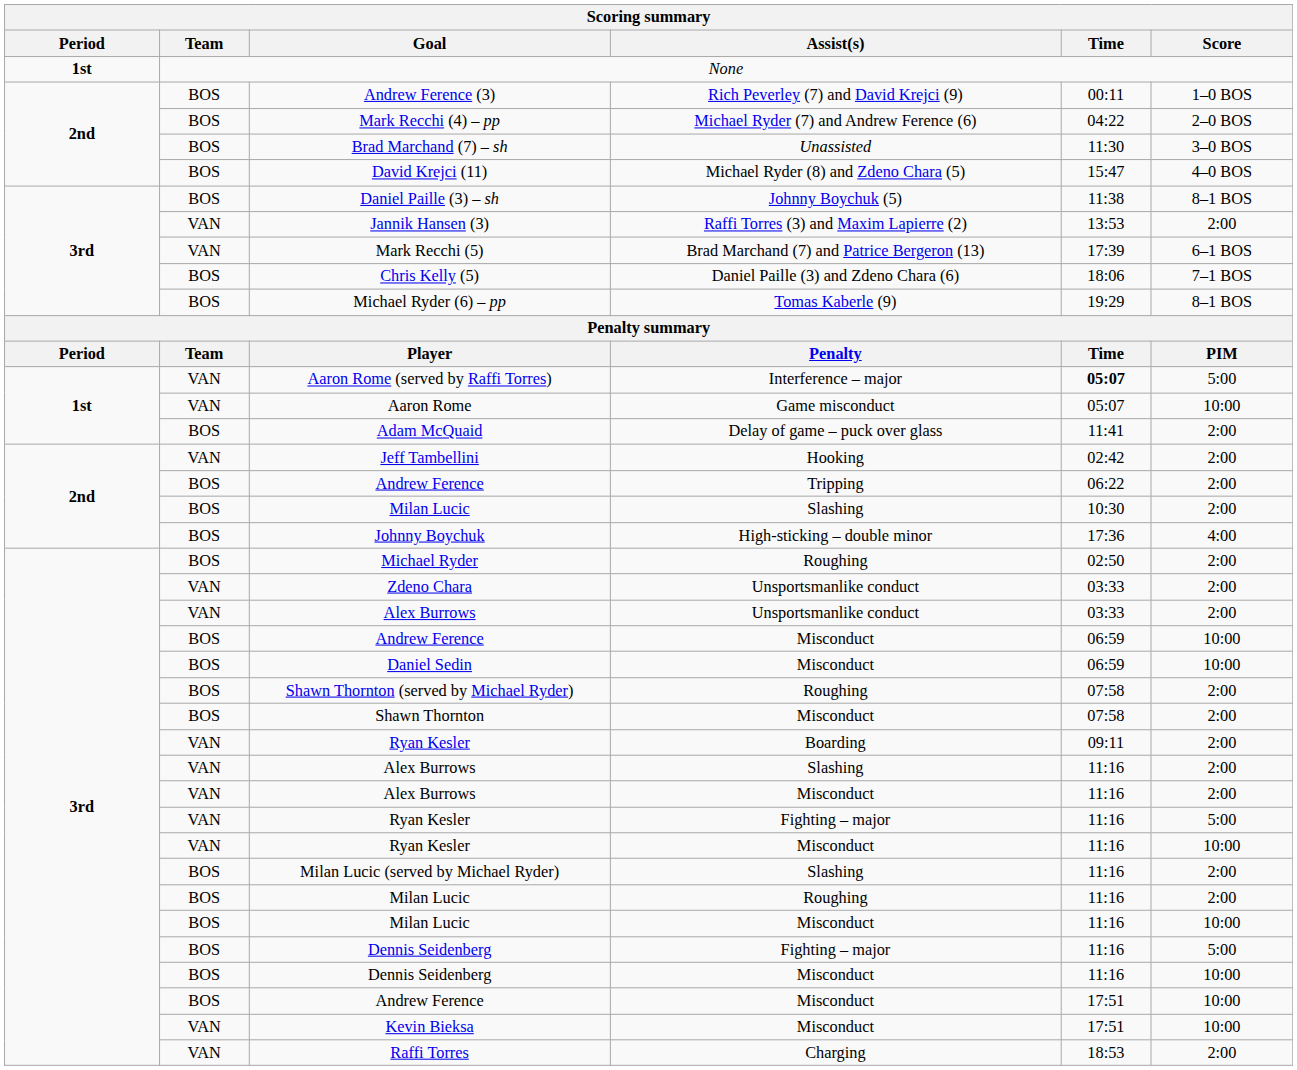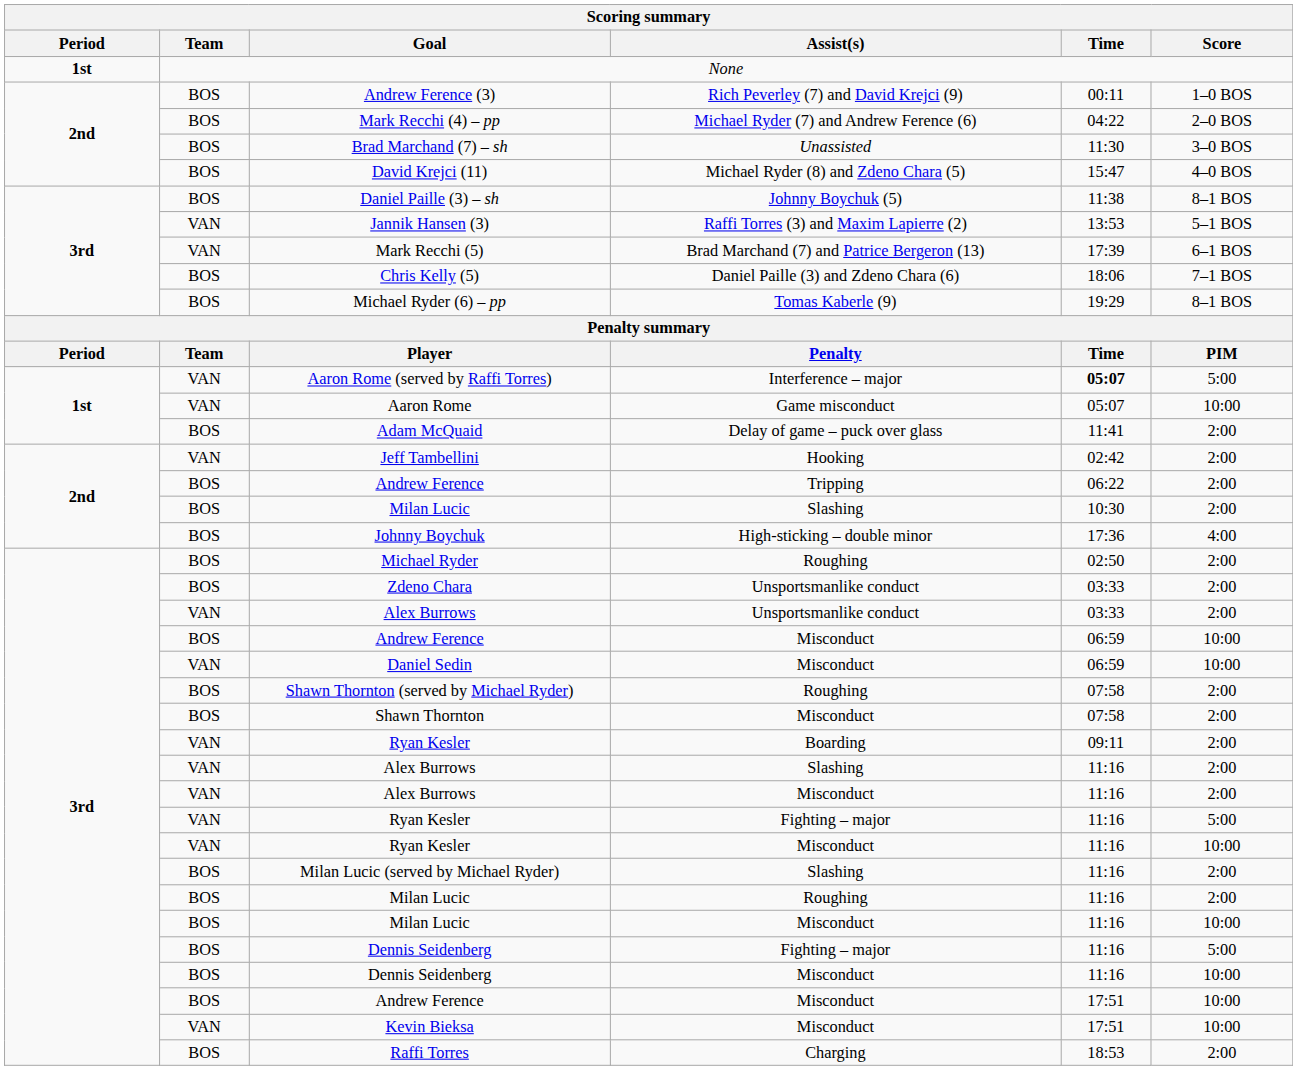Jannik Hansen (3) | Score: 2:00 -> 5–1 BOS
Zdeno Chara | Team: VAN -> BOS
Daniel Sedin | Team: BOS -> VAN
Raffi Torres | Team: VAN -> BOS
